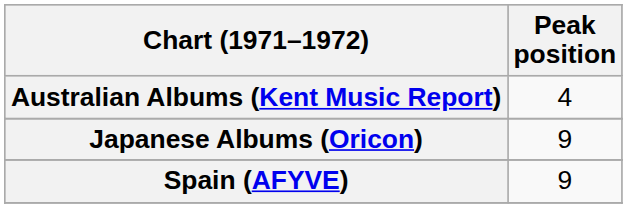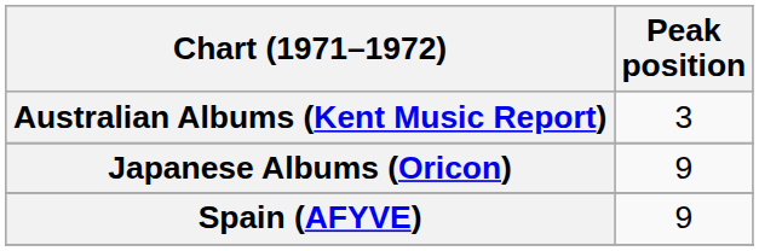Australian Albums (Kent Music Report) | Peak position: 4 -> 3
